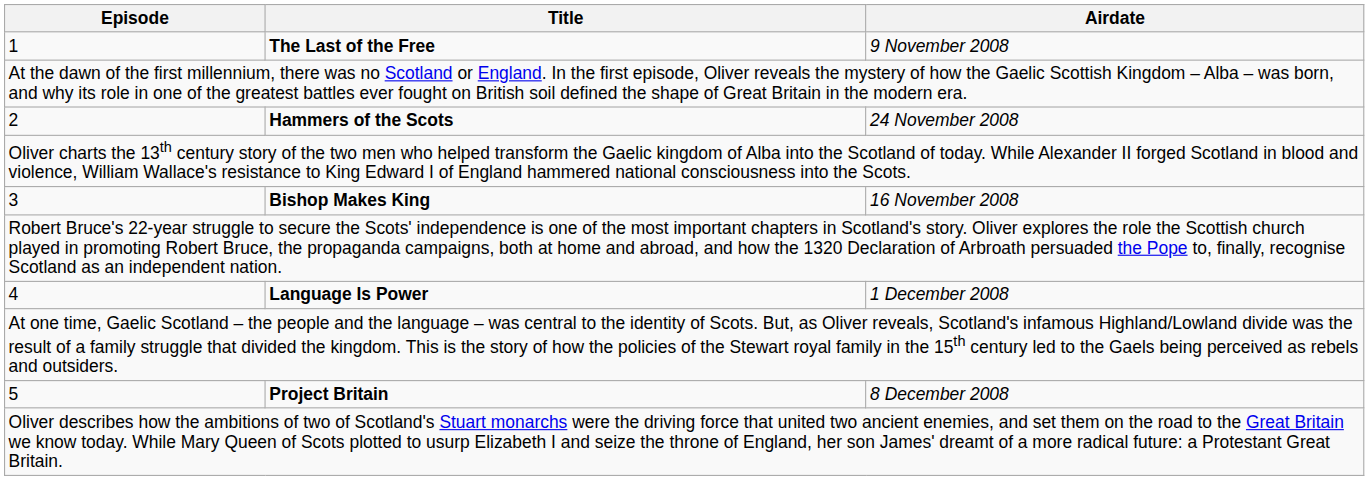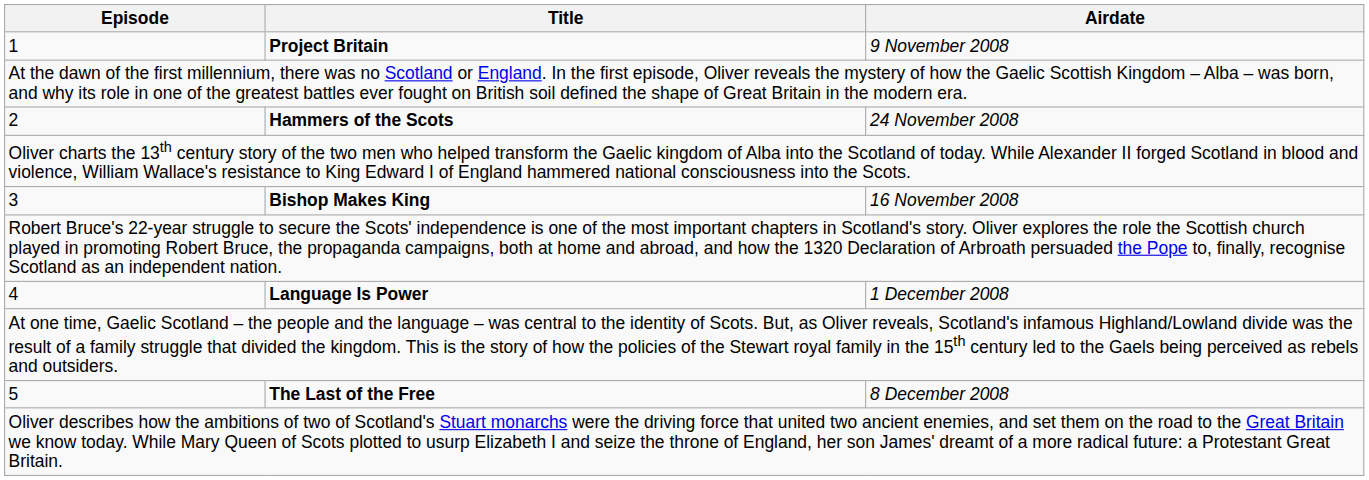1 | Title: The Last of the Free -> Project Britain
5 | Title: Project Britain -> The Last of the Free
